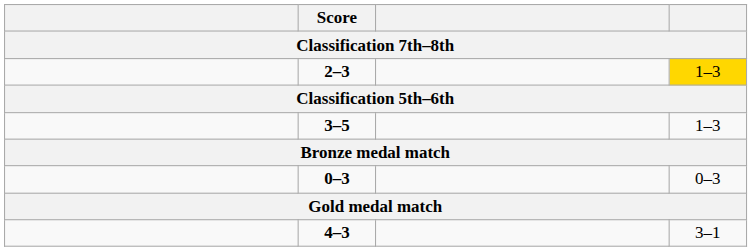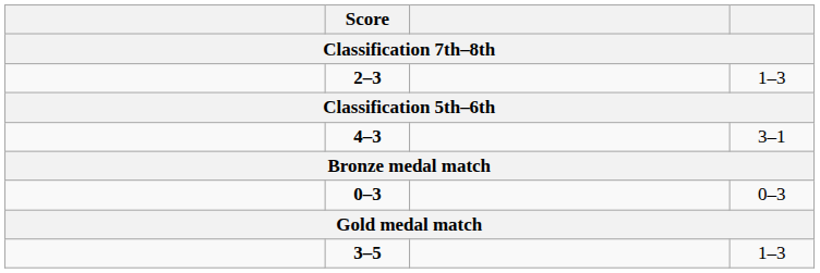2–3 | column 4: gold background -> no background
rows swapped: 4–3 <-> 3–5
